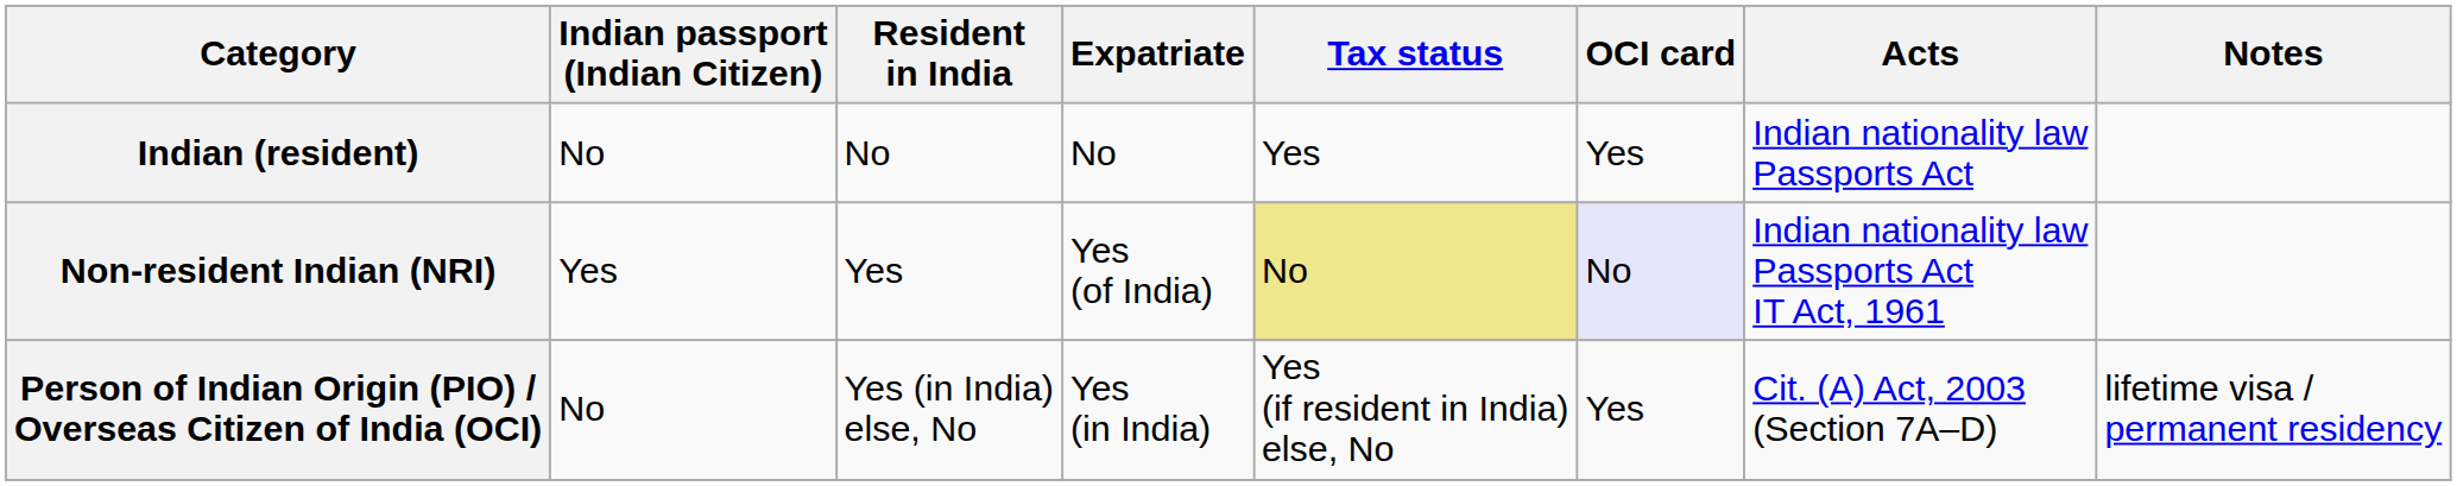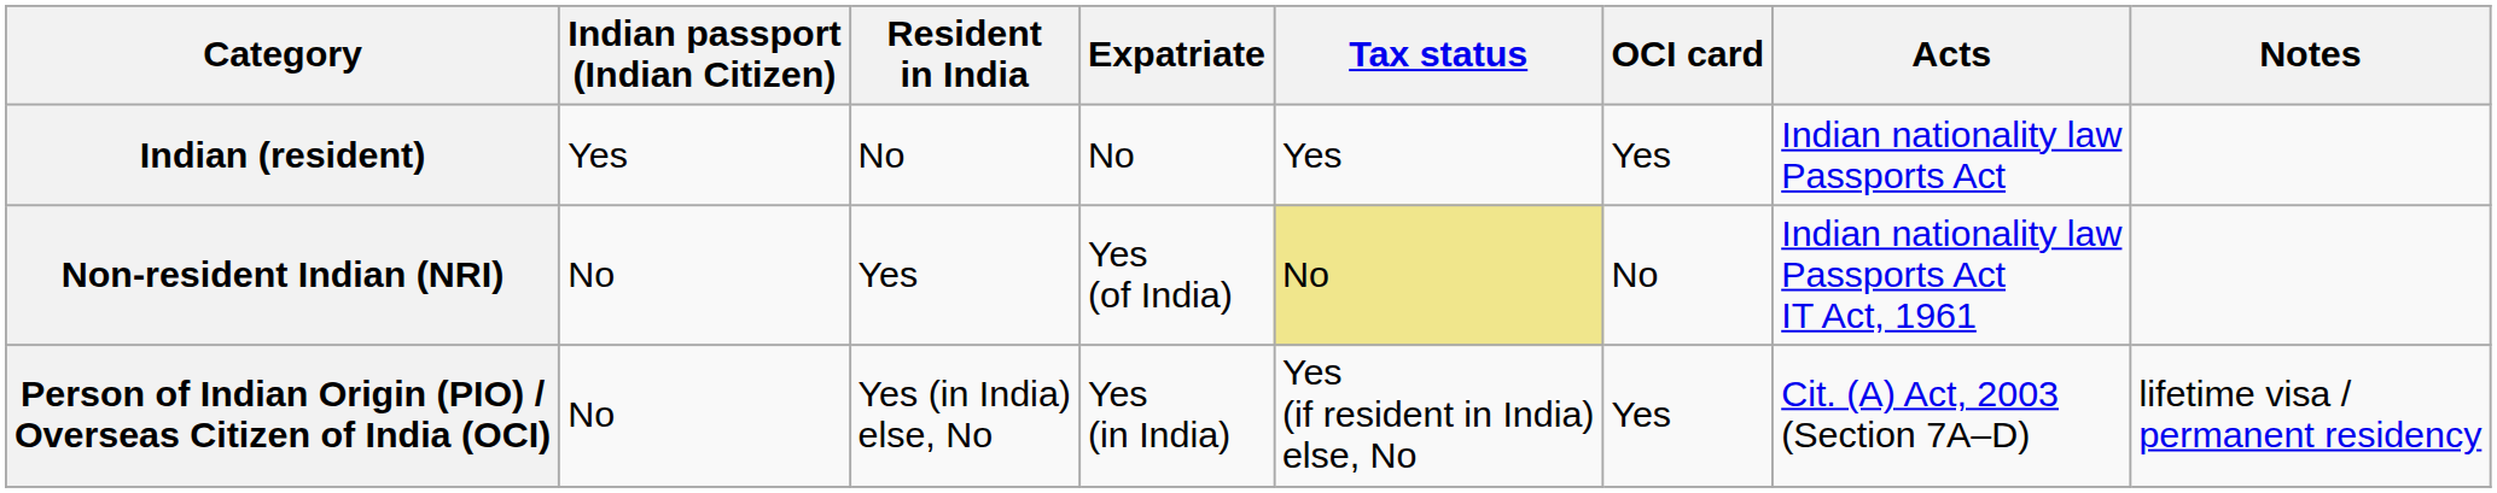Indian (resident) | Indian passport (Indian Citizen): No -> Yes
Non-resident Indian (NRI) | Indian passport (Indian Citizen): Yes -> No
Non-resident Indian (NRI) | OCI card: lavender background -> no background
